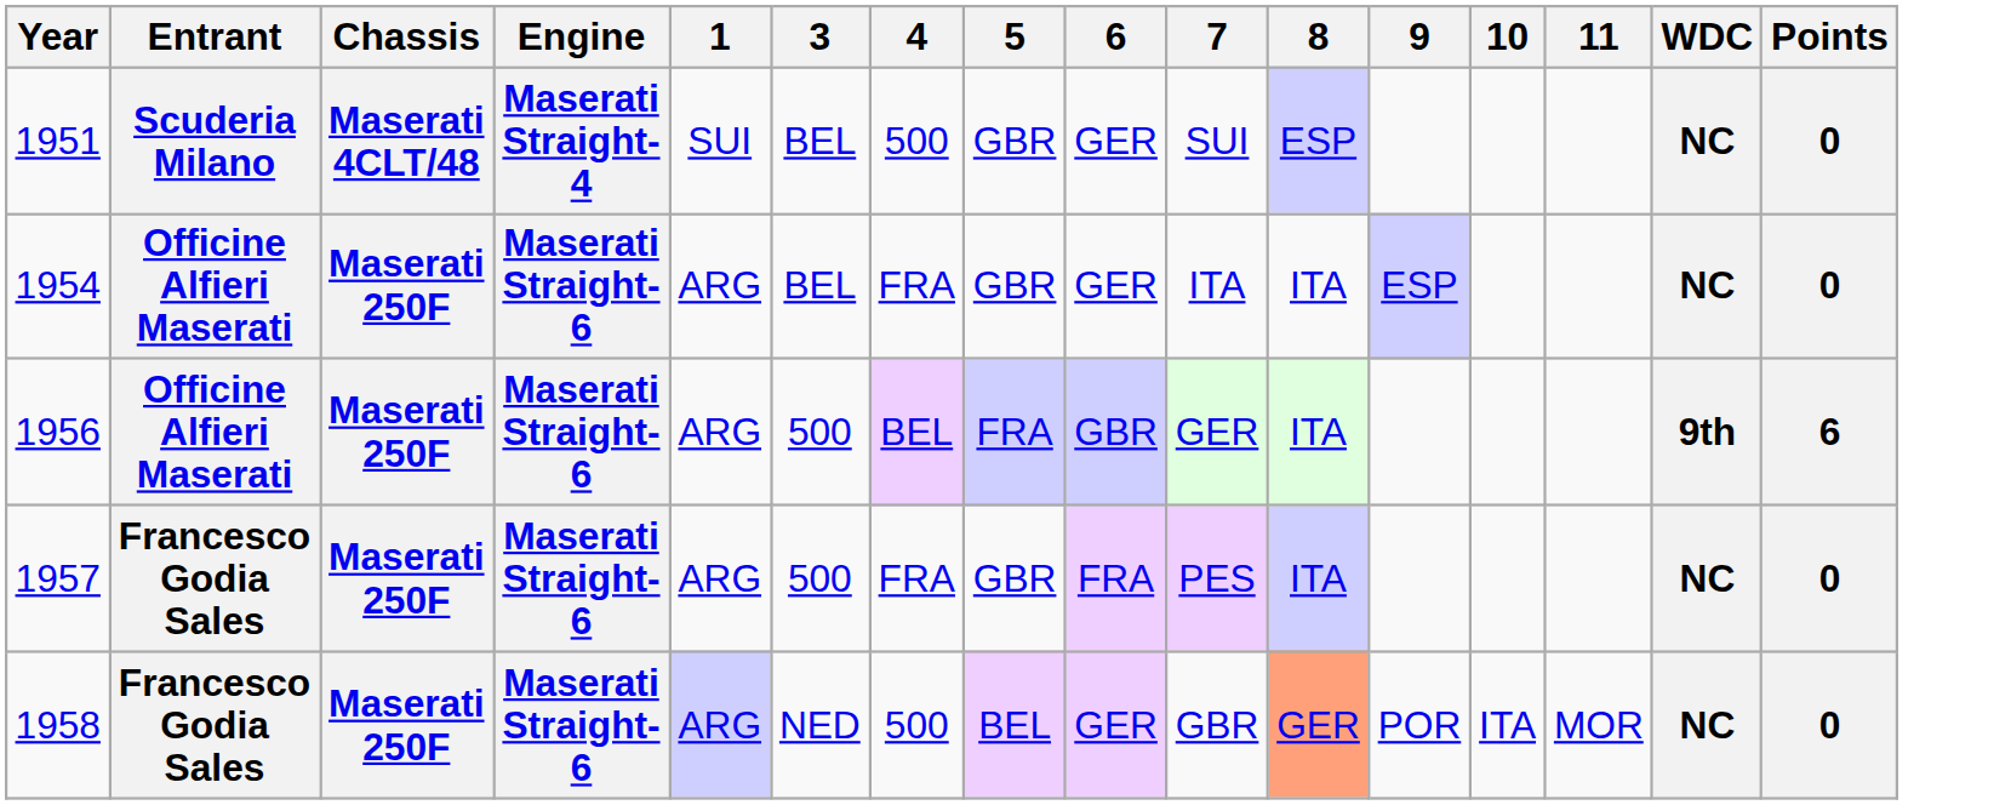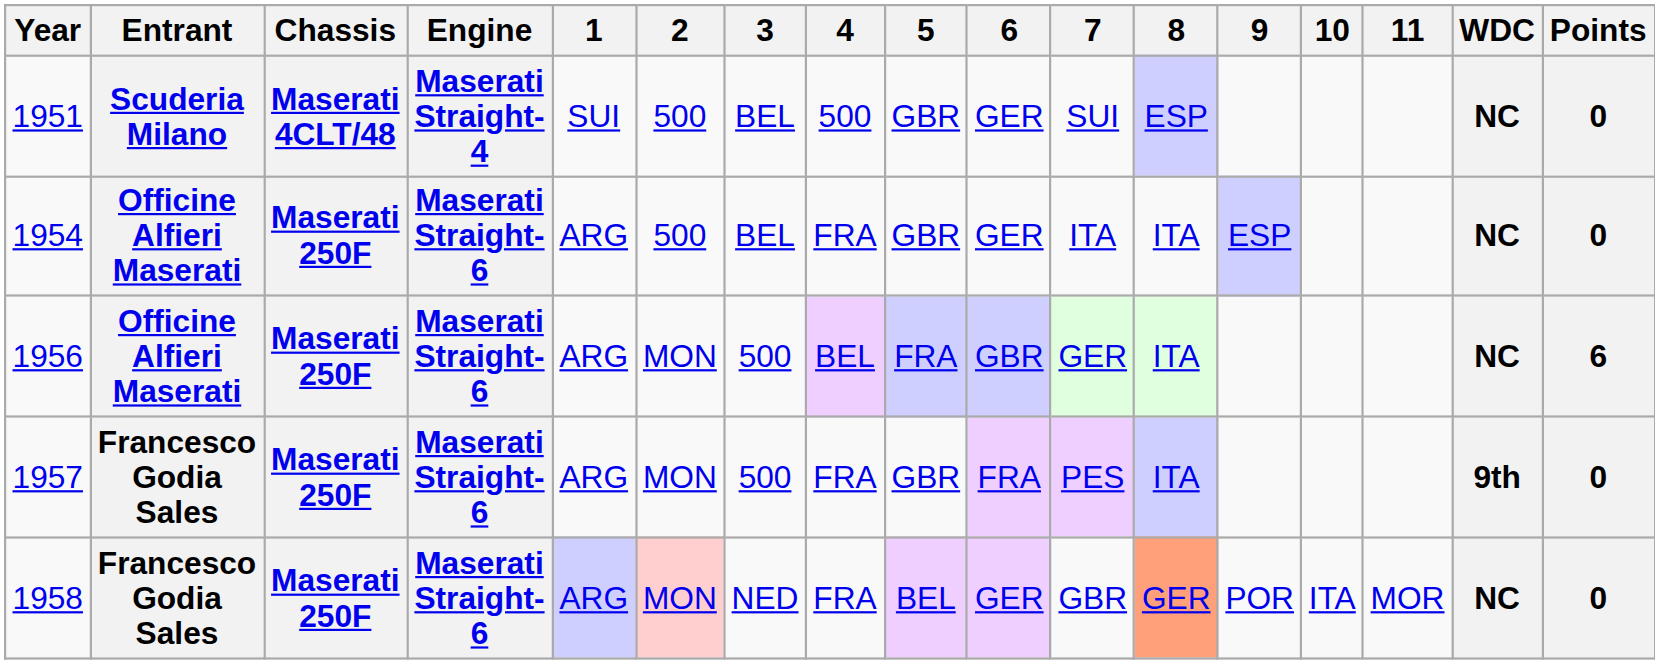+ column: 2 | 500 | 500 | MON | MON | MON
1956 | WDC: 9th -> NC
1957 | WDC: NC -> 9th
1958 | 4: 500 -> FRA
